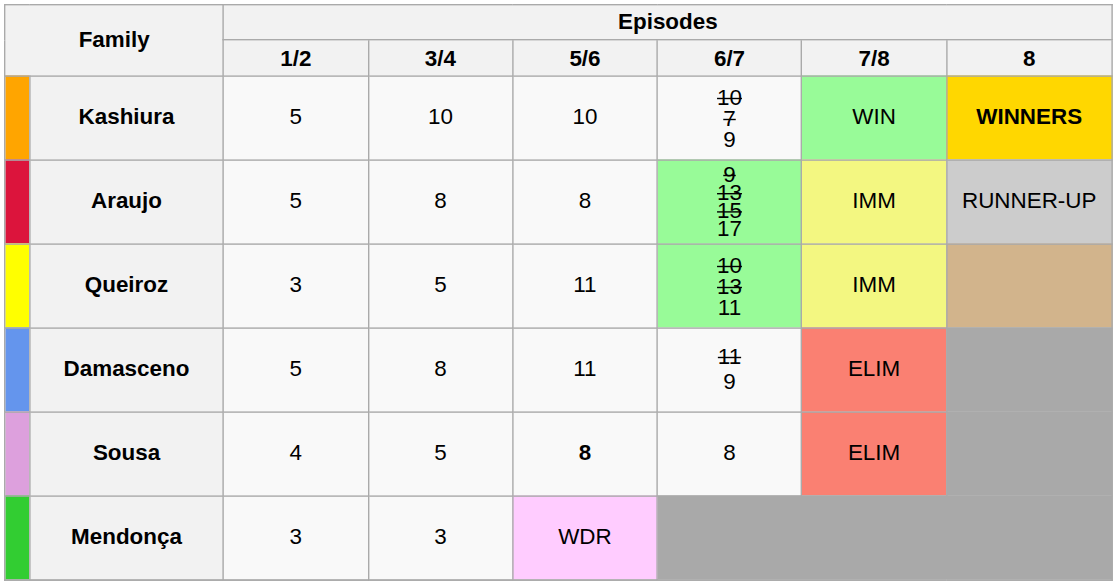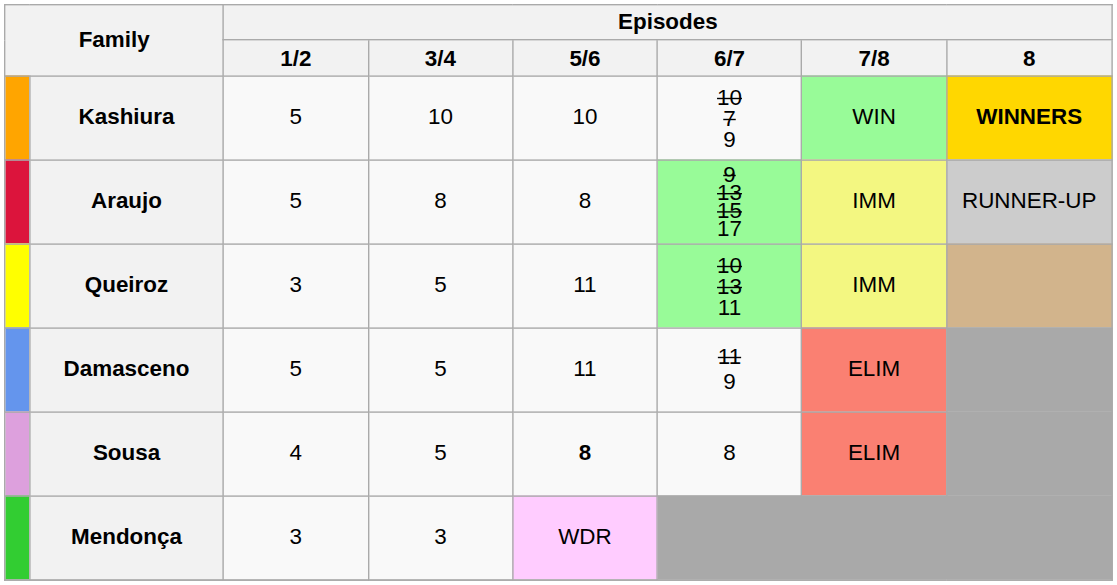Damasceno | Episodes / 3/4: 8 -> 5
